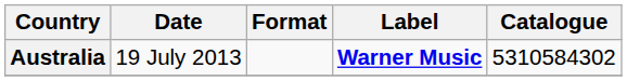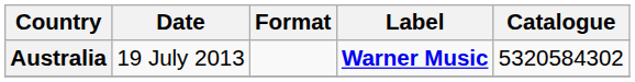Australia | Catalogue: 5310584302 -> 5320584302
